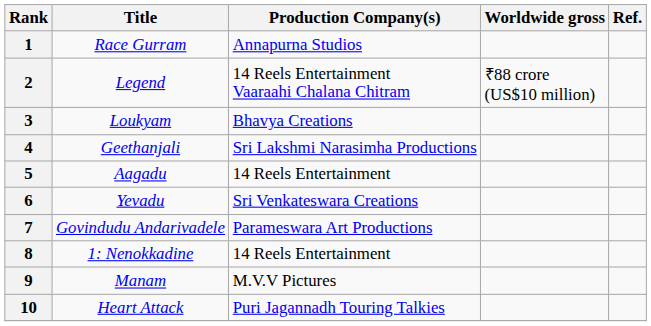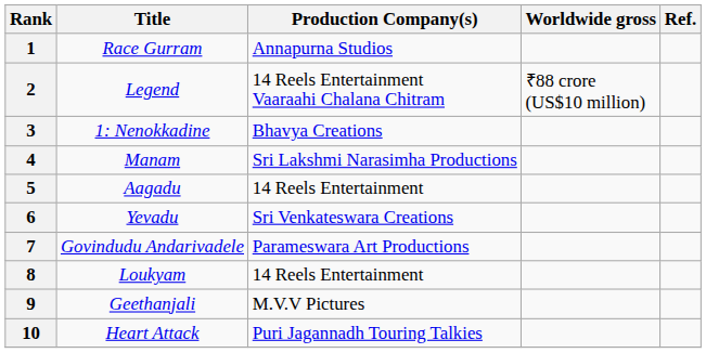3 | Title: Loukyam -> 1: Nenokkadine
4 | Title: Geethanjali -> Manam
8 | Title: 1: Nenokkadine -> Loukyam
9 | Title: Manam -> Geethanjali
